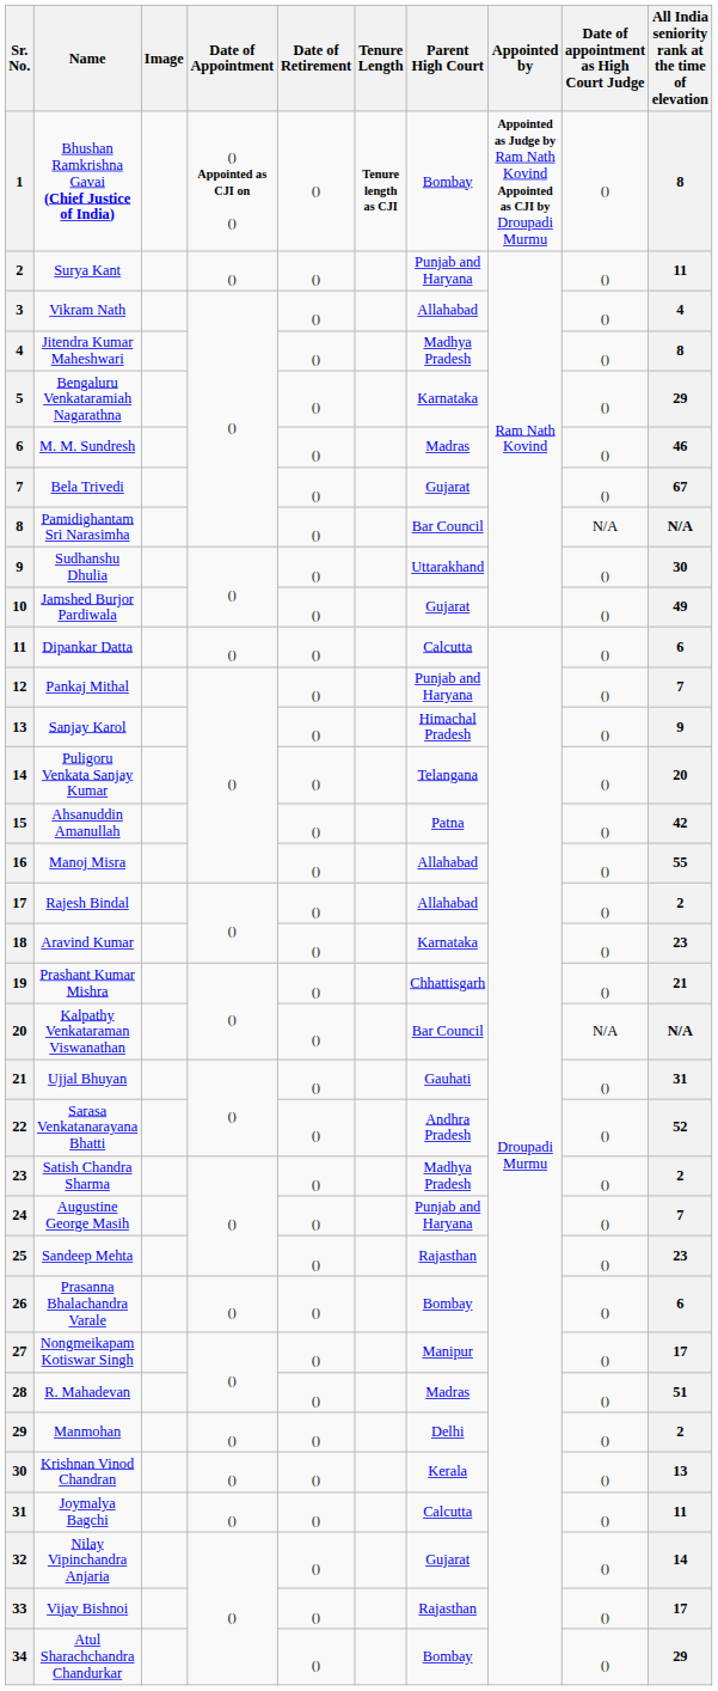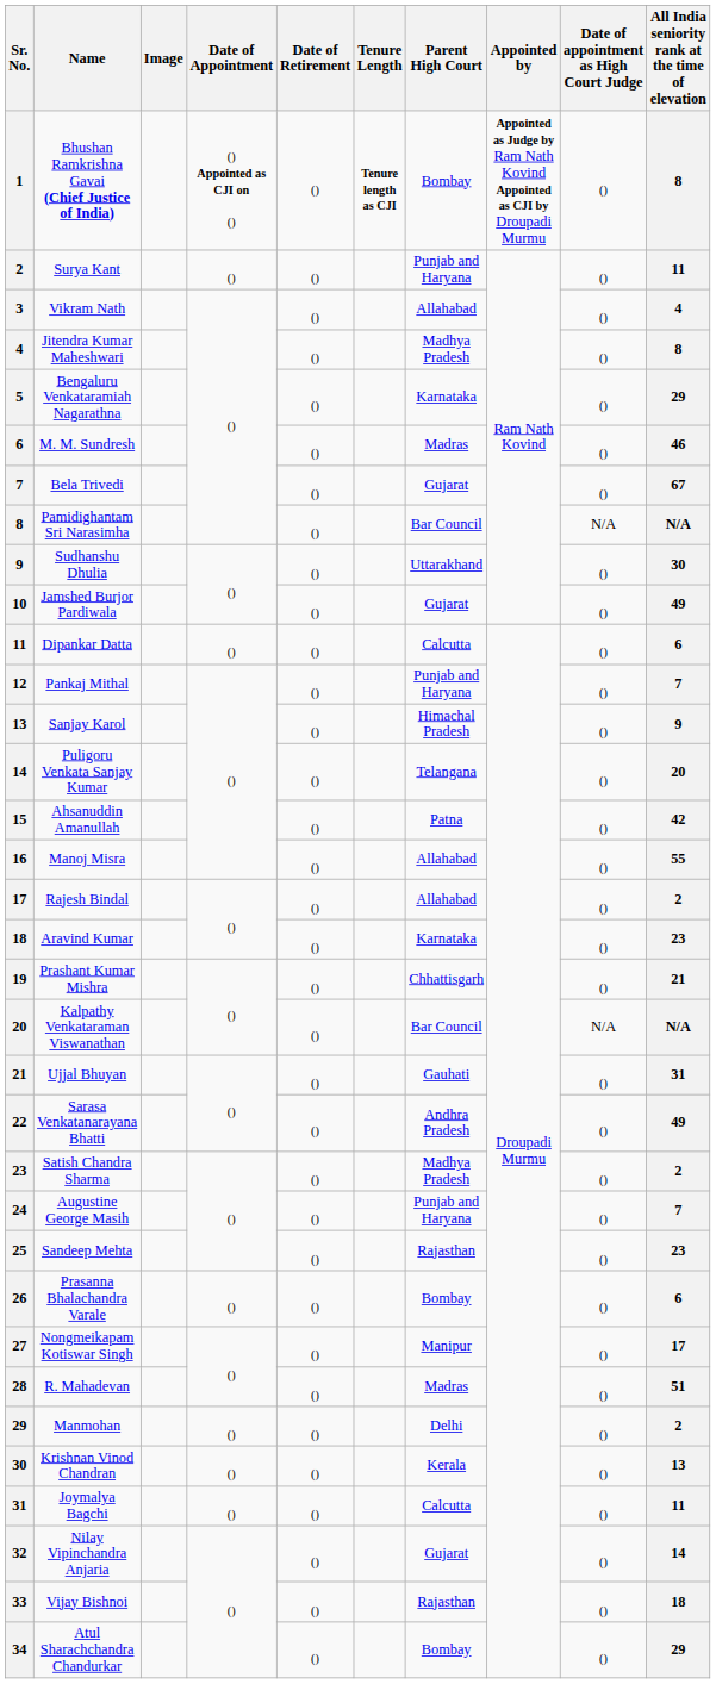Sarasa Venkatanarayana Bhatti | All India seniority rank at the time of elevation: 52 -> 49
Vijay Bishnoi | All India seniority rank at the time of elevation: 17 -> 18
